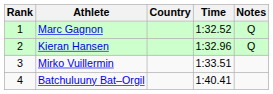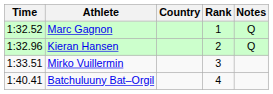columns swapped: Rank <-> Time
